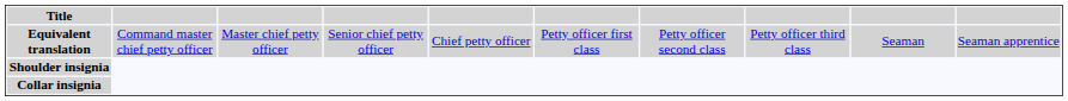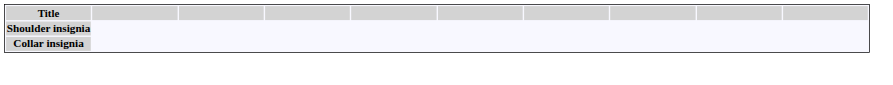- row: Equivalent translation | Command master chief petty officer | Master chief petty officer | Senior chief petty officer | Chief petty officer | Petty officer first class | Petty officer second class | Petty officer third class | Seaman | Seaman apprentice
